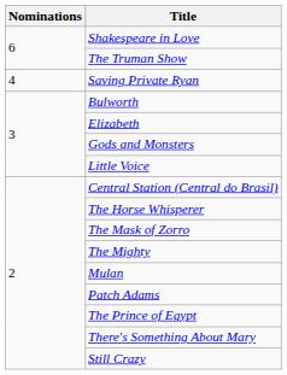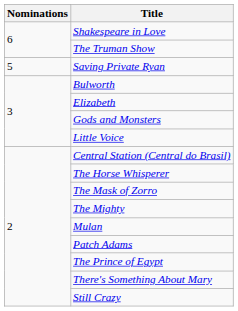Saving Private Ryan | Nominations: 4 -> 5
